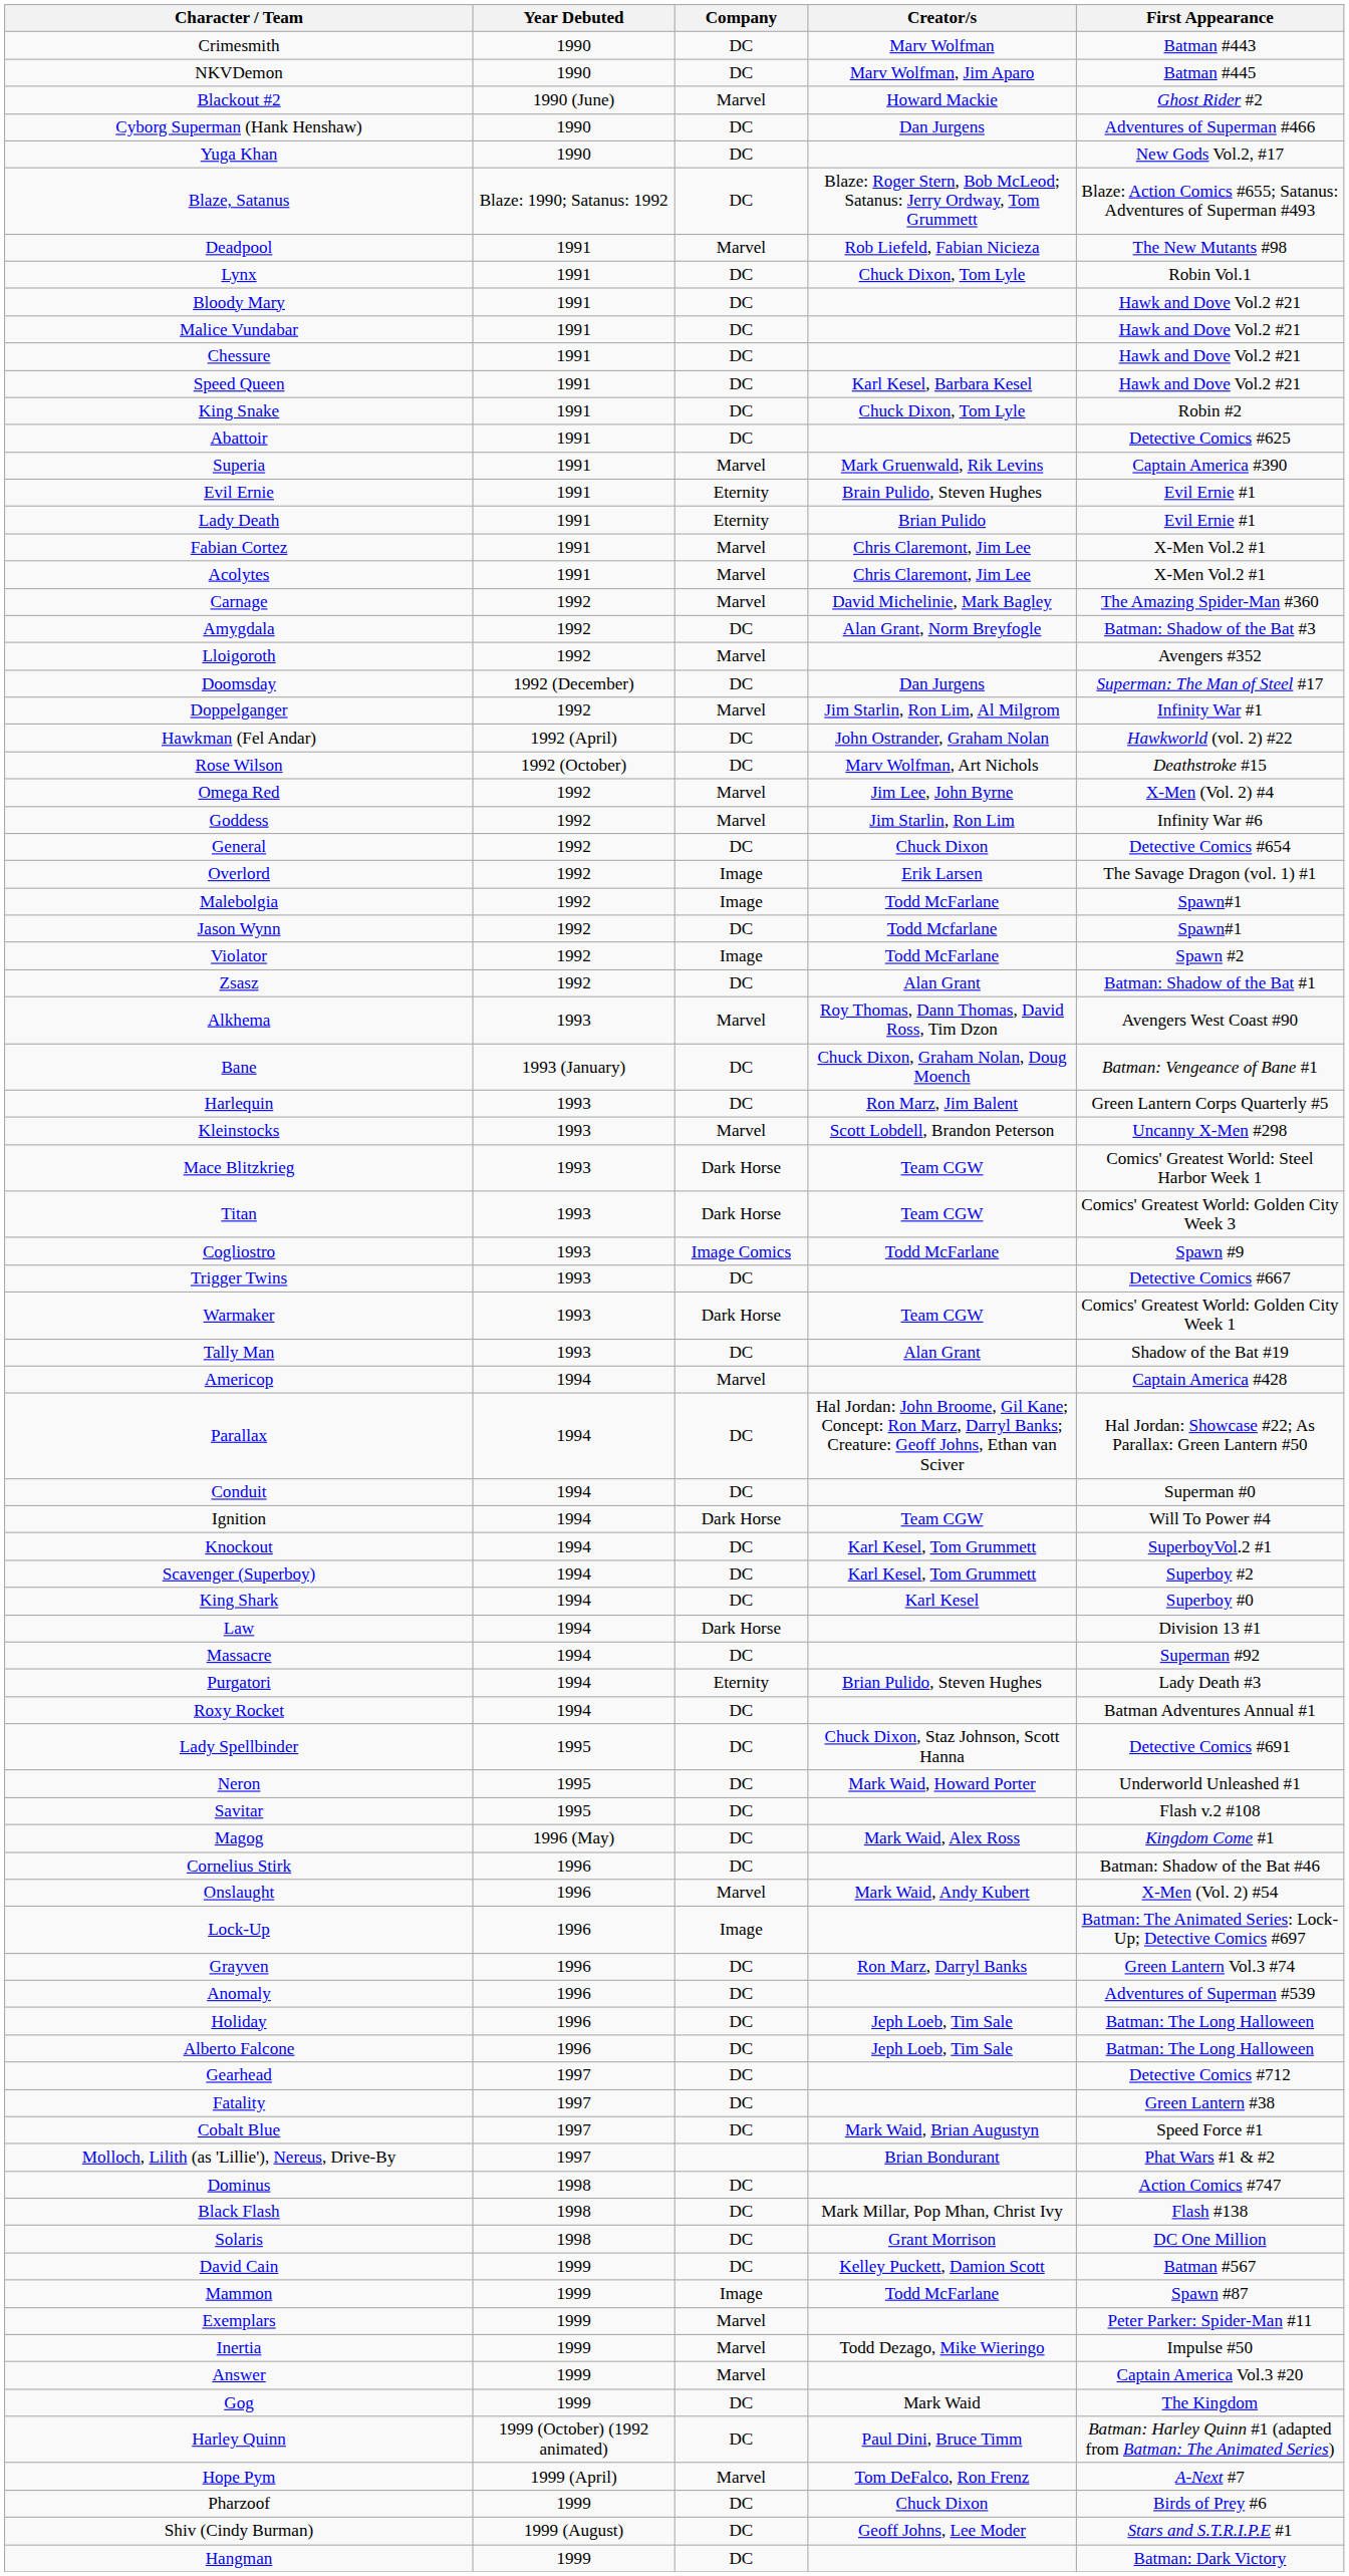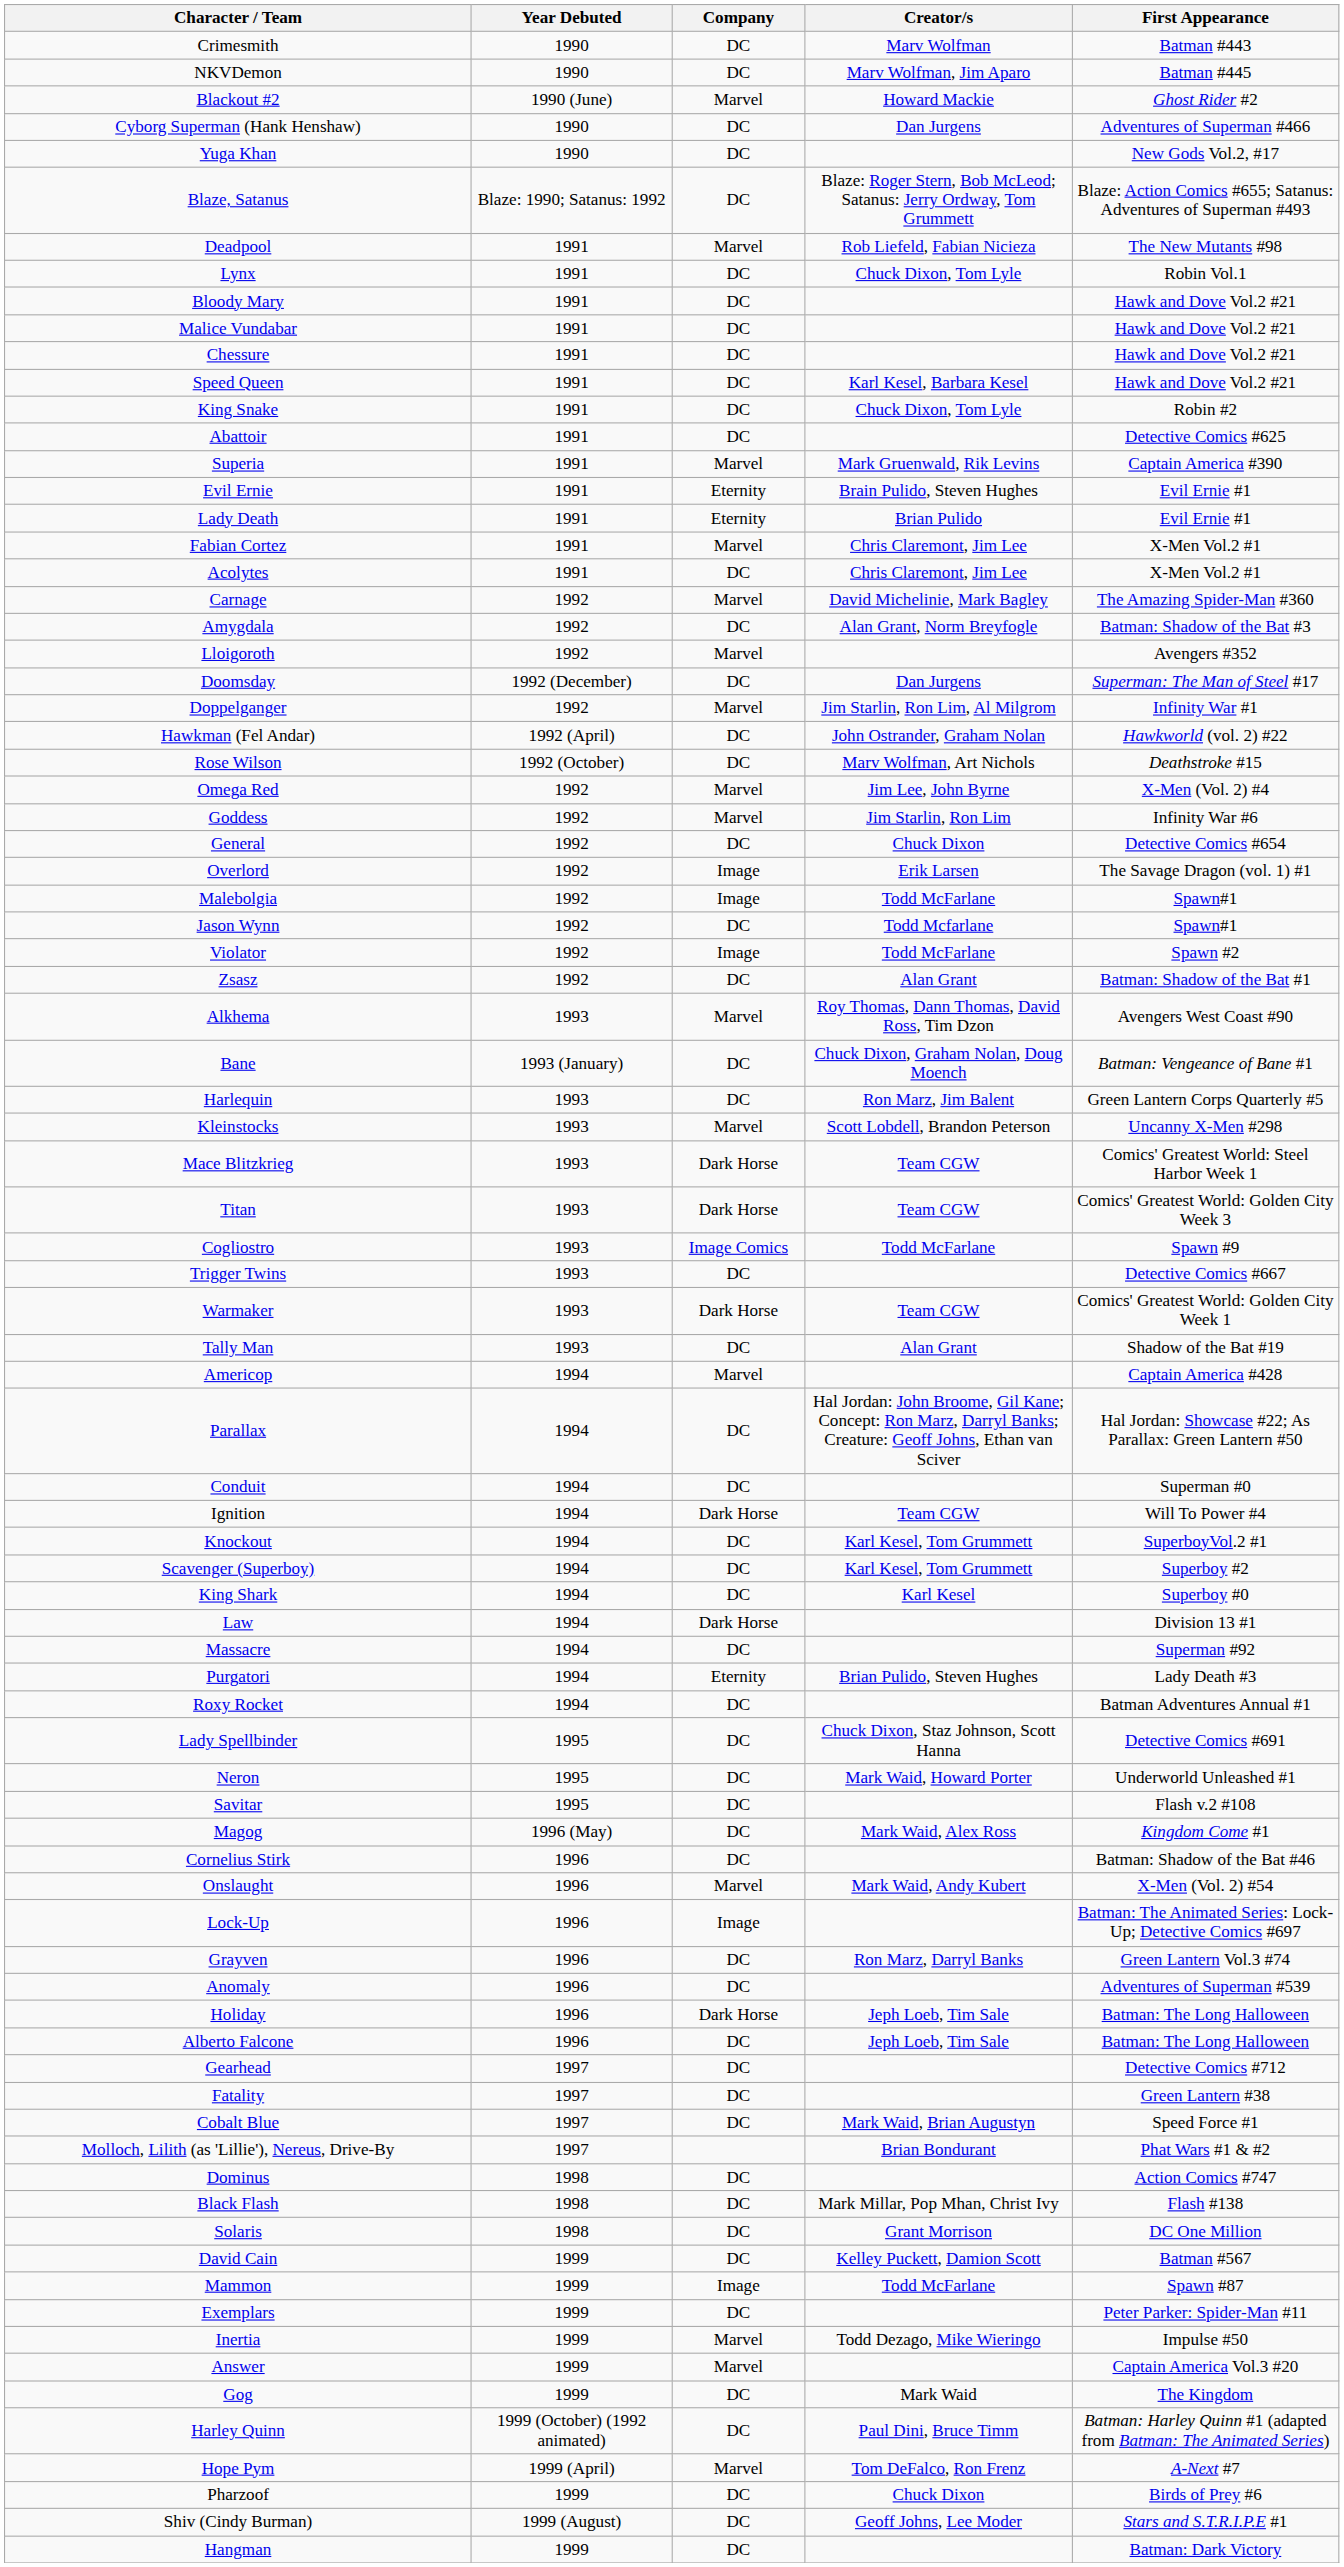Acolytes | Company: Marvel -> DC
Holiday | Company: DC -> Dark Horse
Exemplars | Company: Marvel -> DC
